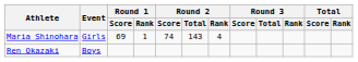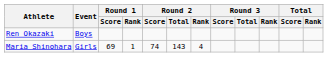rows swapped: Ren Okazaki <-> Maria Shinohara
